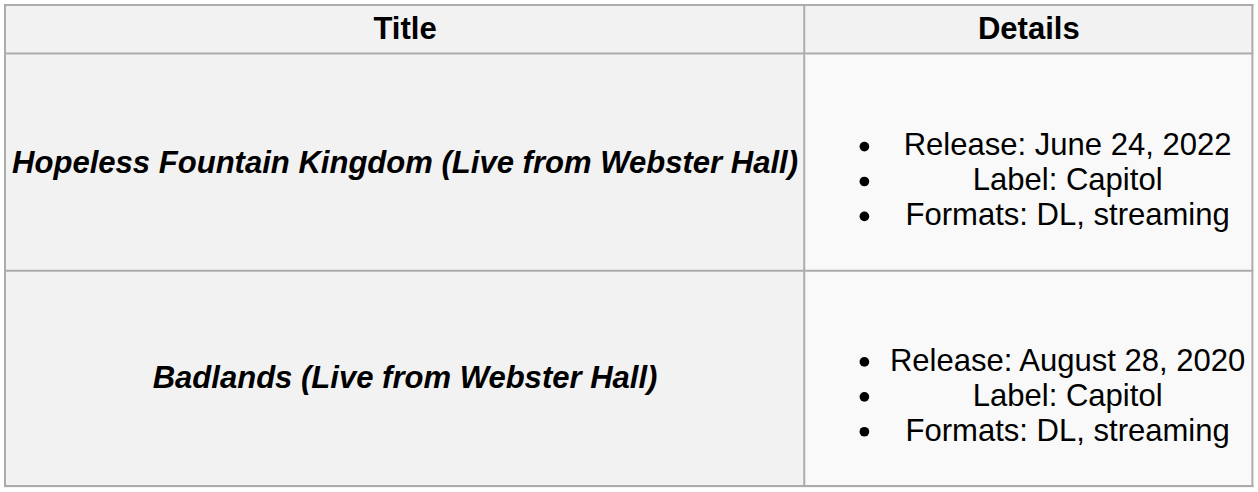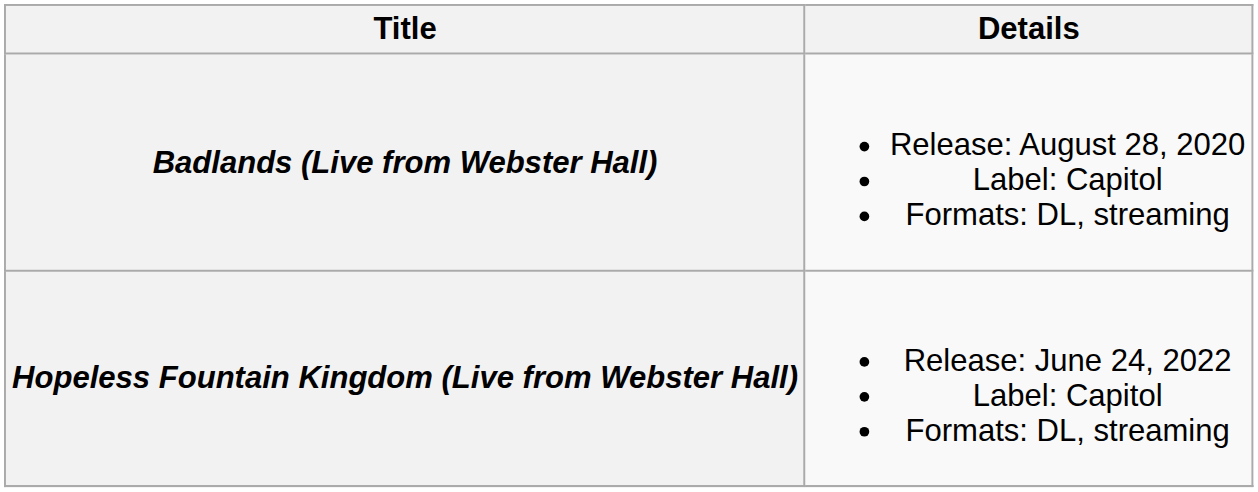rows swapped: Badlands (Live from Webster Hall) <-> Hopeless Fountain Kingdom (Live from Webster Hall)
